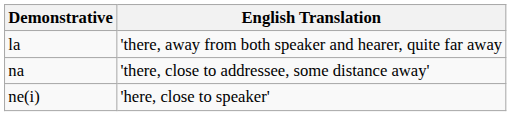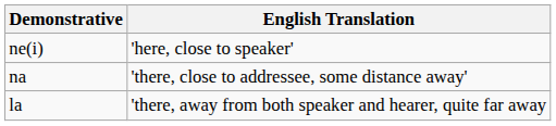rows swapped: ne(i) <-> la
